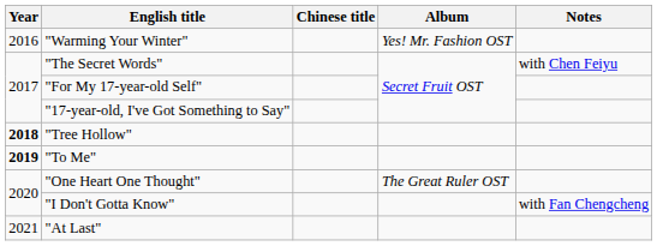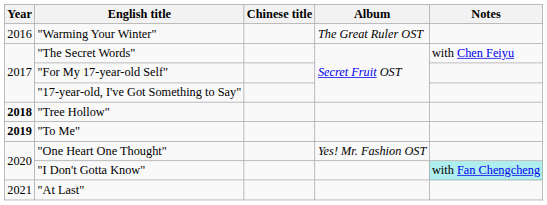"Warming Your Winter" | Album: Yes! Mr. Fashion OST -> The Great Ruler OST
"One Heart One Thought" | Album: The Great Ruler OST -> Yes! Mr. Fashion OST
"I Don't Gotta Know" | Notes: no background -> paleturquoise background
